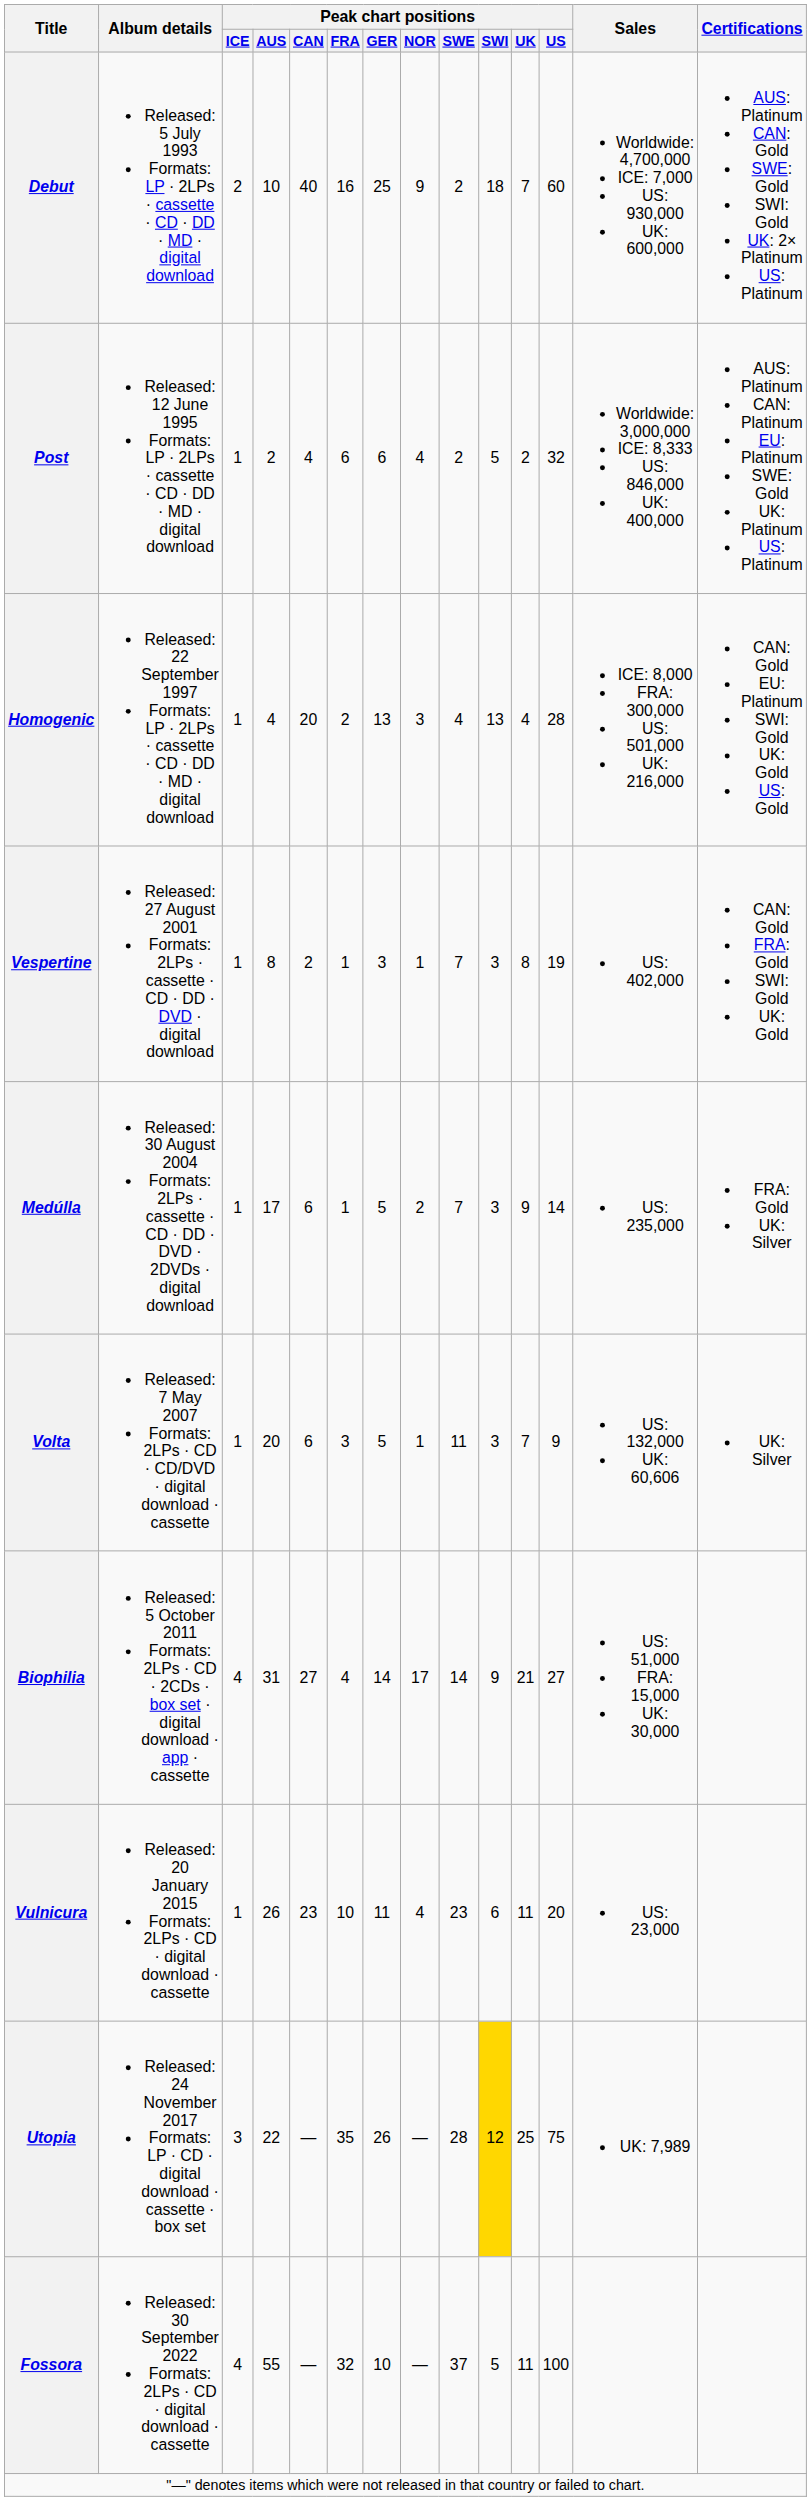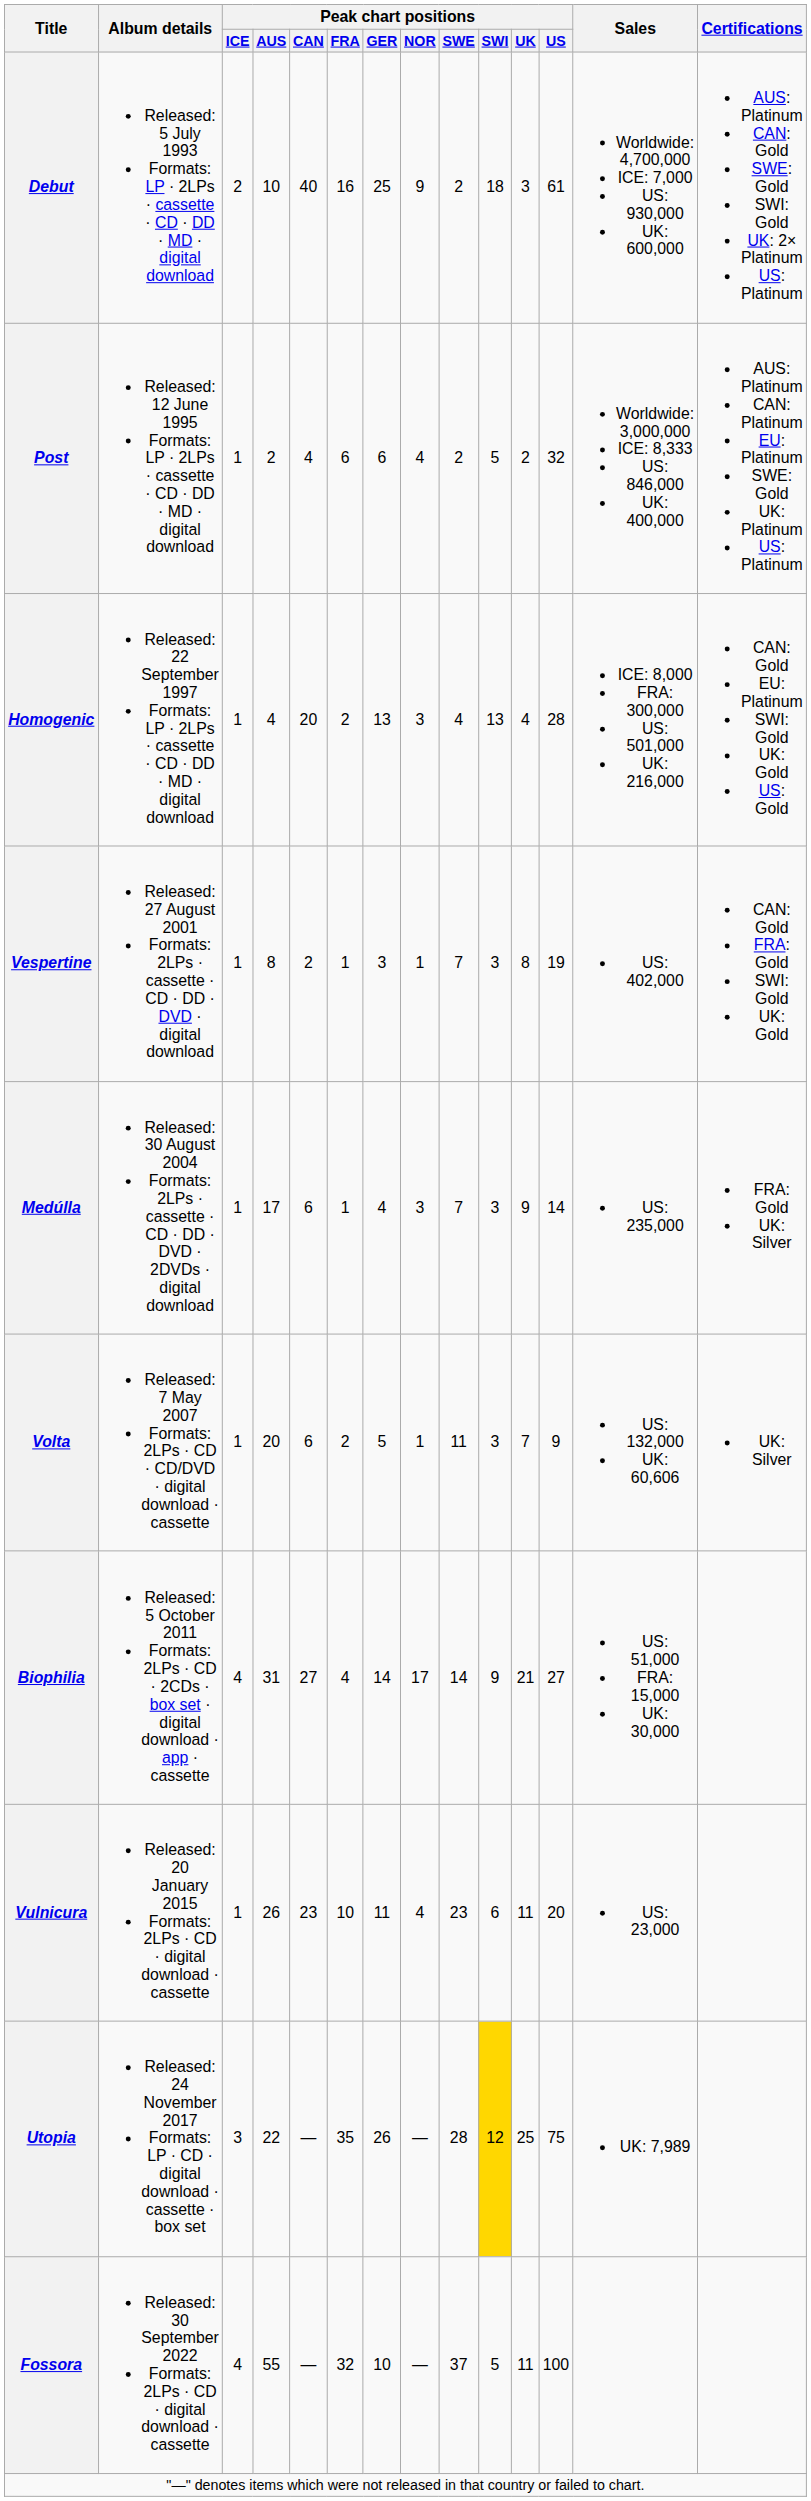Debut | Peak chart positions / UK: 7 -> 3
Debut | Peak chart positions / US: 60 -> 61
Medúlla | Peak chart positions / GER: 5 -> 4
Medúlla | Peak chart positions / NOR: 2 -> 3
Volta | Peak chart positions / FRA: 3 -> 2
